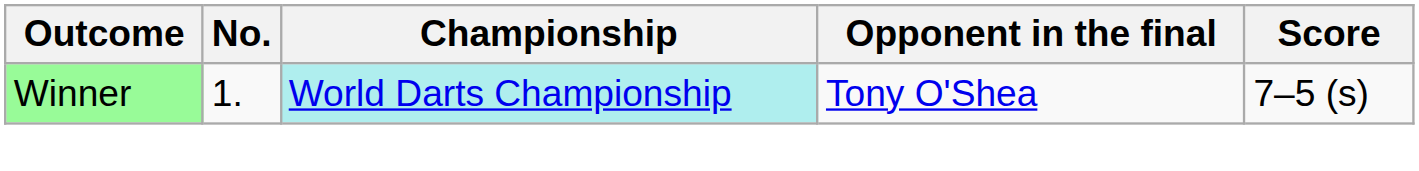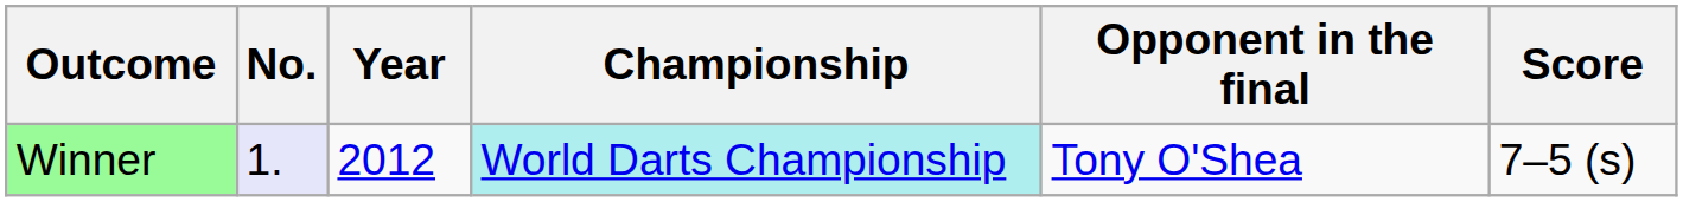+ column: Year | 2012
Winner | No.: no background -> lavender background
